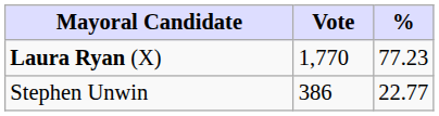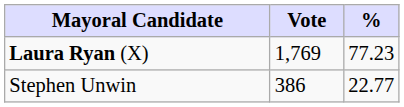Laura Ryan (X) | Vote: 1,770 -> 1,769
